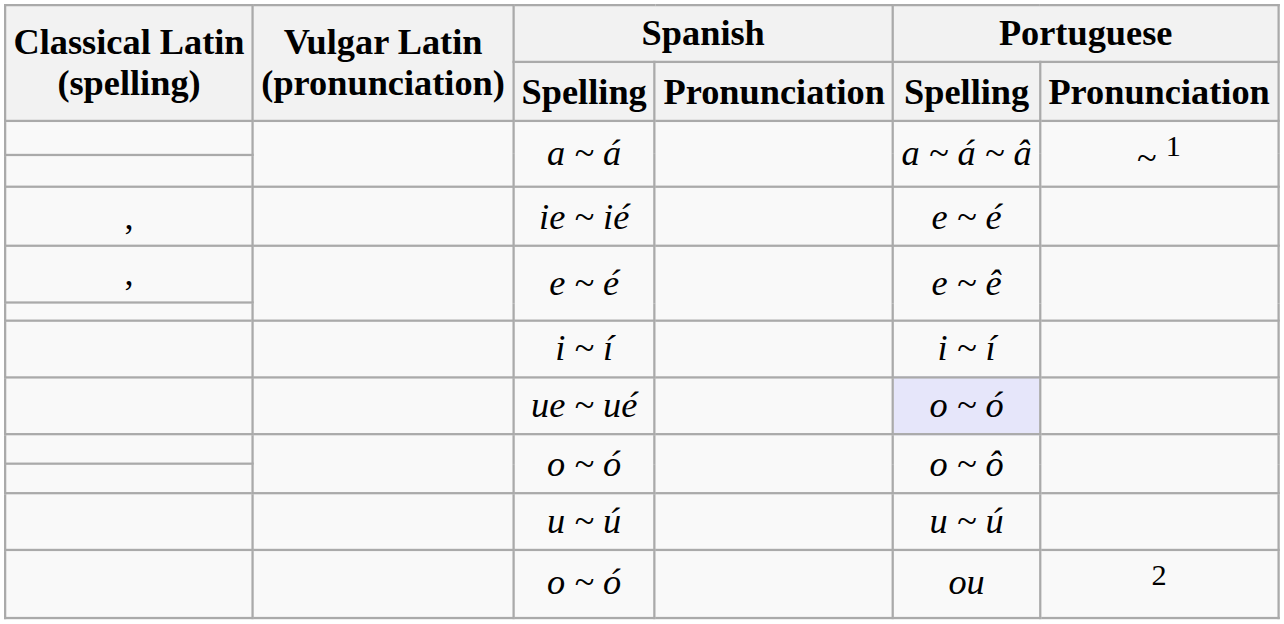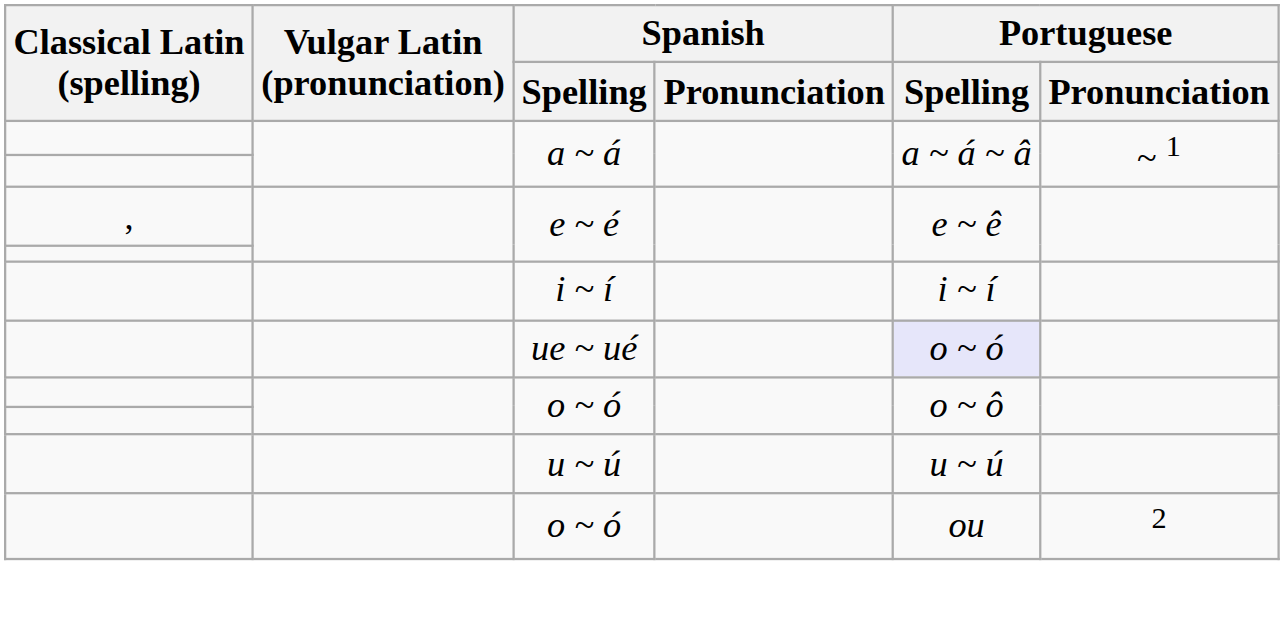- row: , | ie ~ ié | e ~ é
